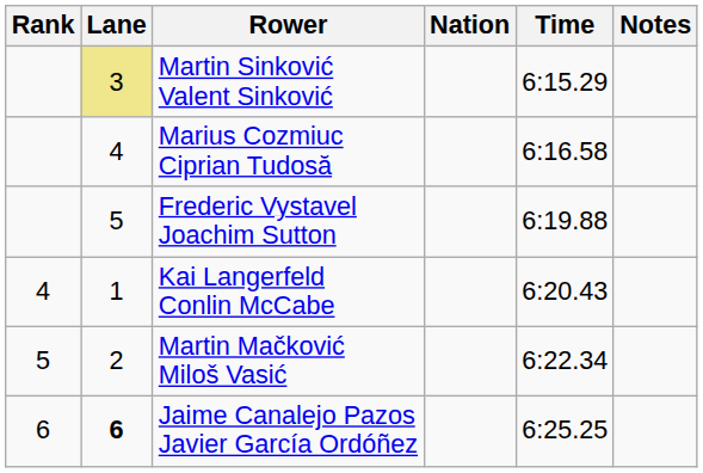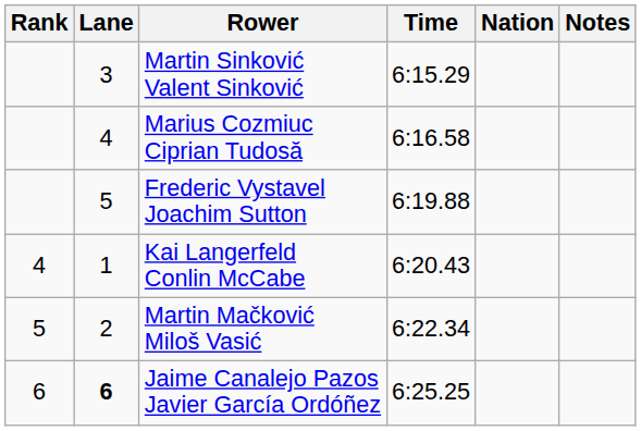columns swapped: Nation <-> Time
Martin Sinković Valent Sinković | Lane: khaki background -> no background
